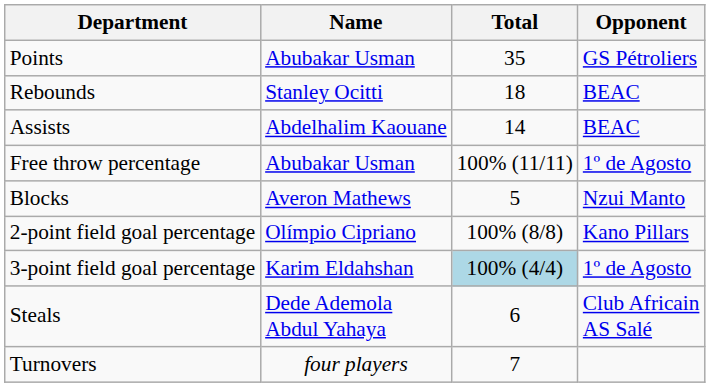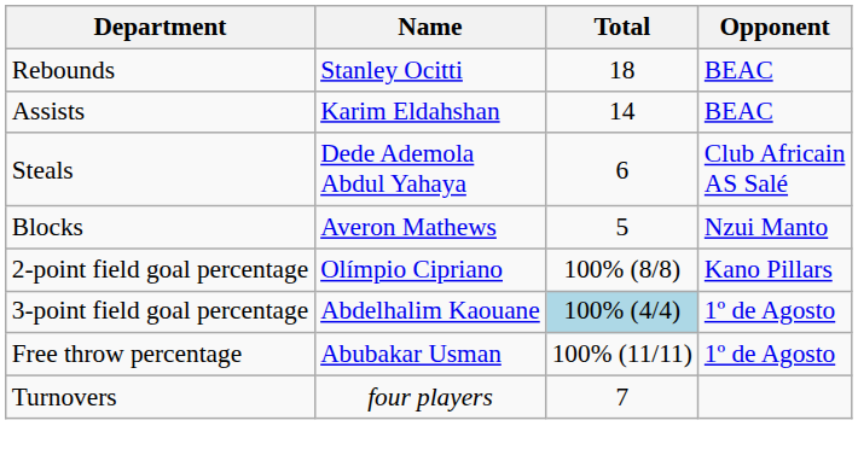- row: Points | Abubakar Usman | 35 | GS Pétroliers
Assists | Name: Abdelhalim Kaouane -> Karim Eldahshan
rows swapped: Steals <-> Free throw percentage
3-point field goal percentage | Name: Karim Eldahshan -> Abdelhalim Kaouane
